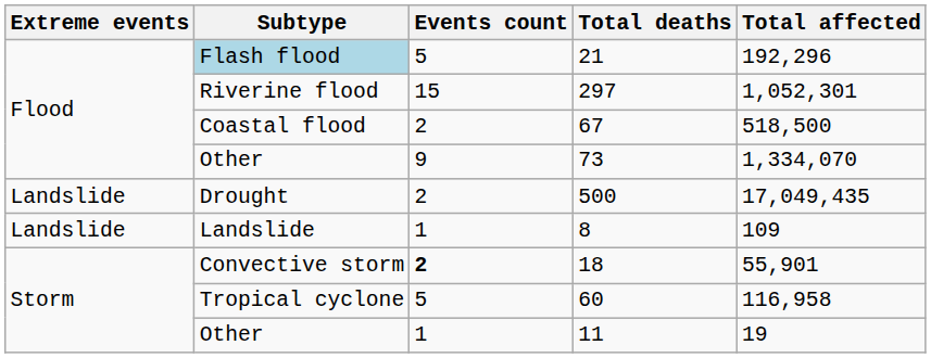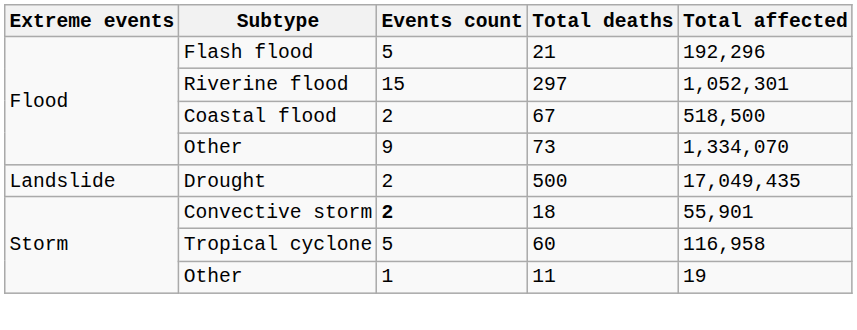21 | Subtype: lightblue background -> no background
- row: Landslide | Landslide | 1 | 8 | 109
